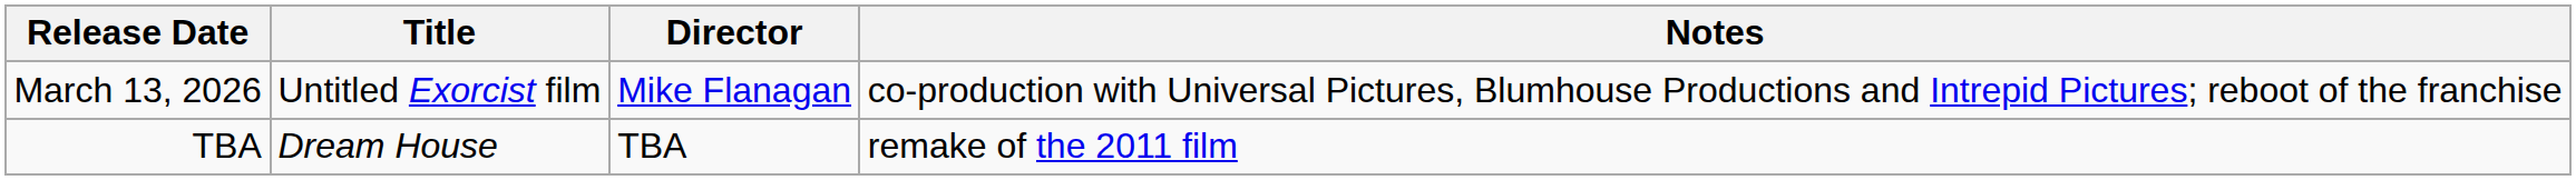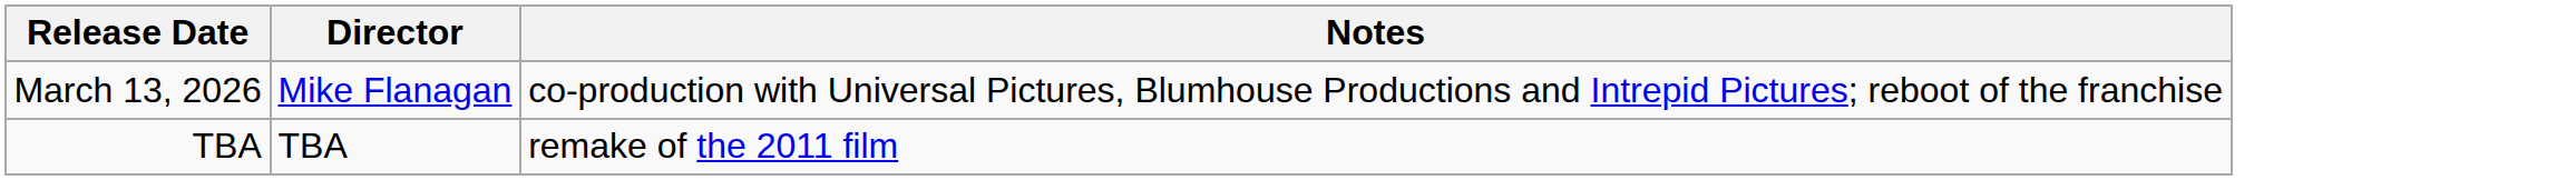- column: Title | Untitled Exorcist film | Dream House
